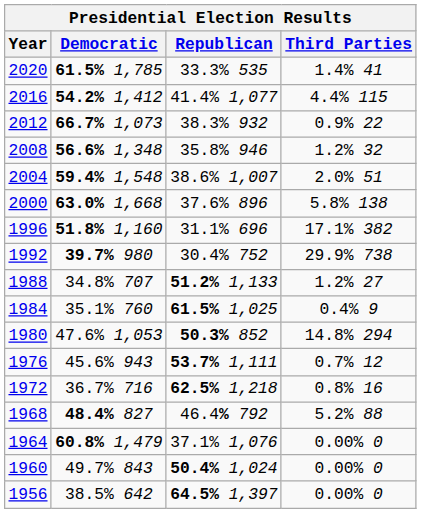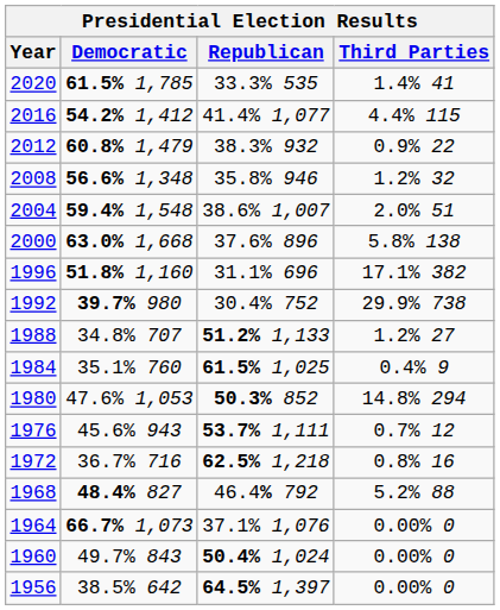2012 | Democratic: 66.7% 1,073 -> 60.8% 1,479
1964 | Democratic: 60.8% 1,479 -> 66.7% 1,073
